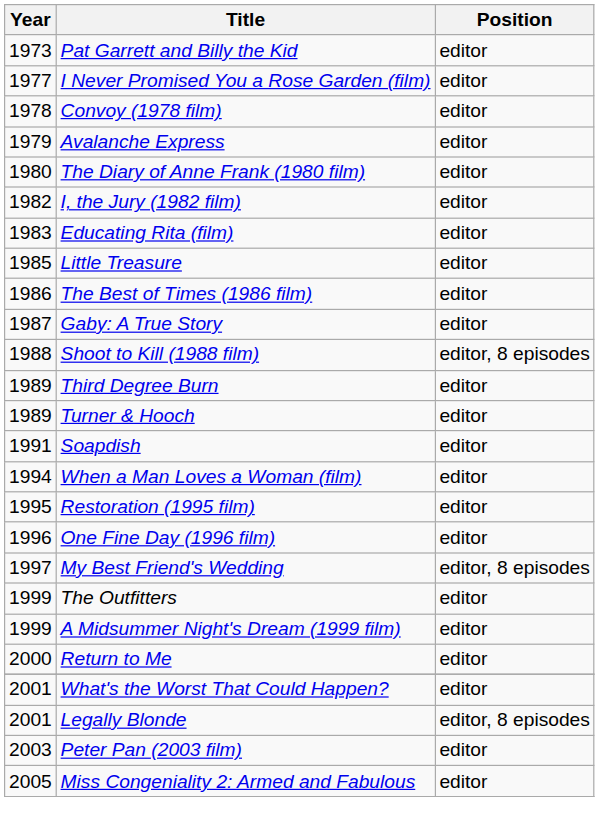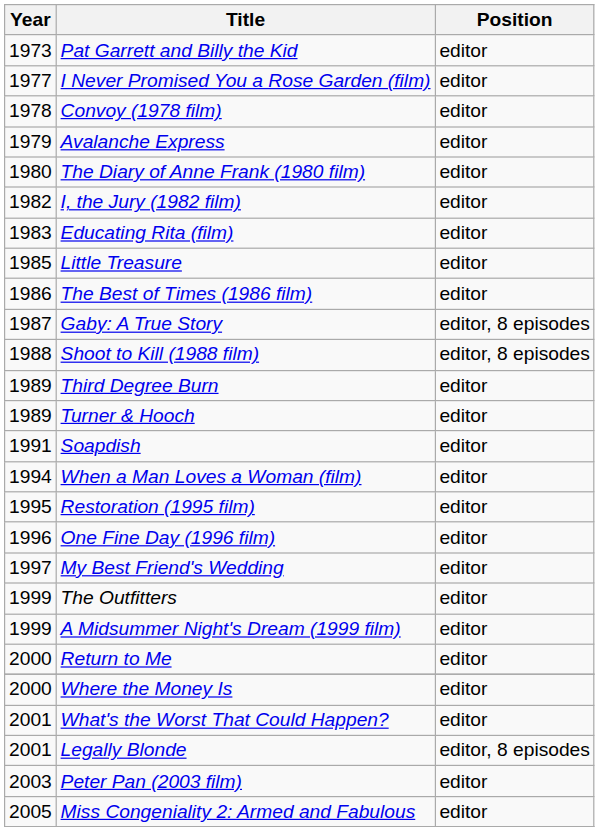Gaby: A True Story | Position: editor -> editor, 8 episodes
My Best Friend's Wedding | Position: editor, 8 episodes -> editor
+ row: 2000 | Where the Money Is | editor
